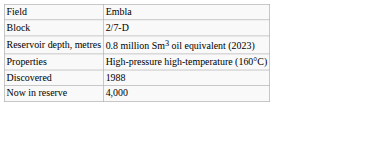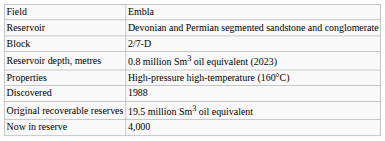+ row: Reservoir | Devonian and Permian segmented sandstone and conglomerate
+ row: Original recoverable reserves | 19.5 million Sm3 oil equivalent
